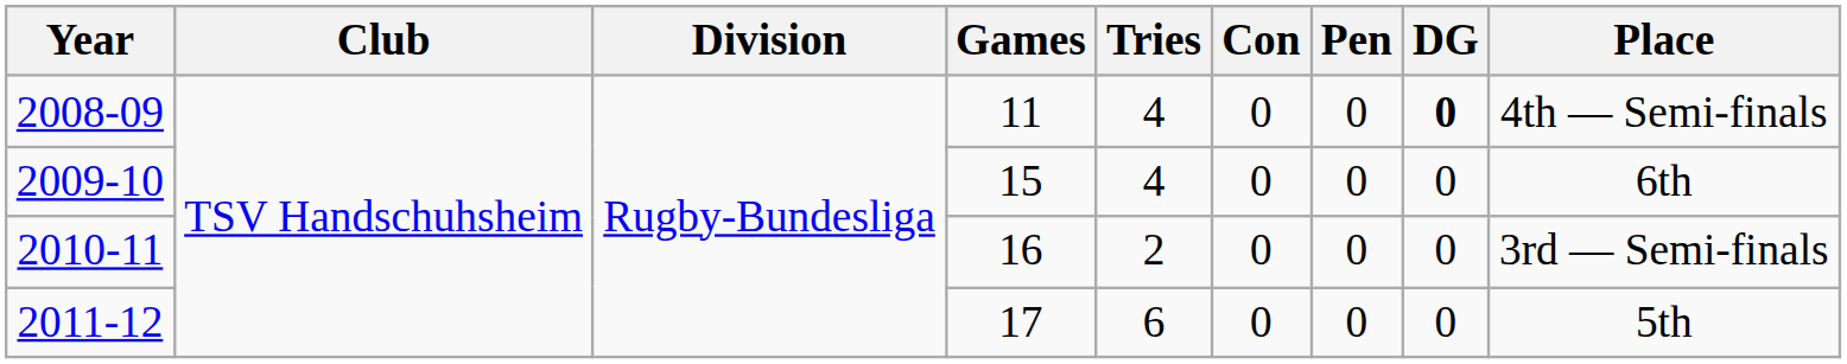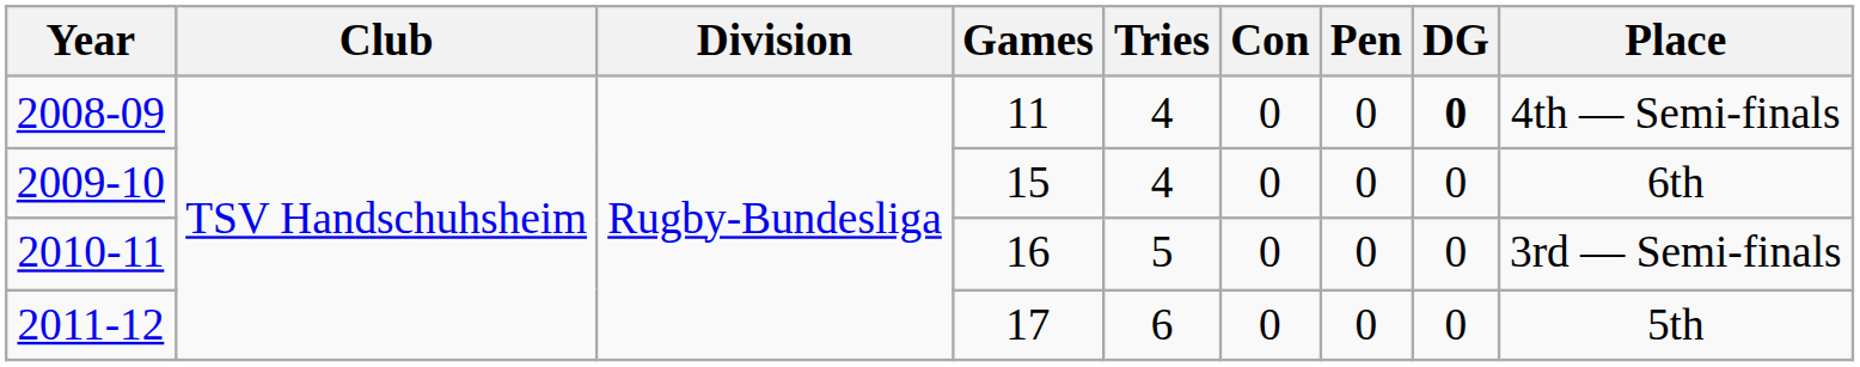2010-11 | Tries: 2 -> 5
